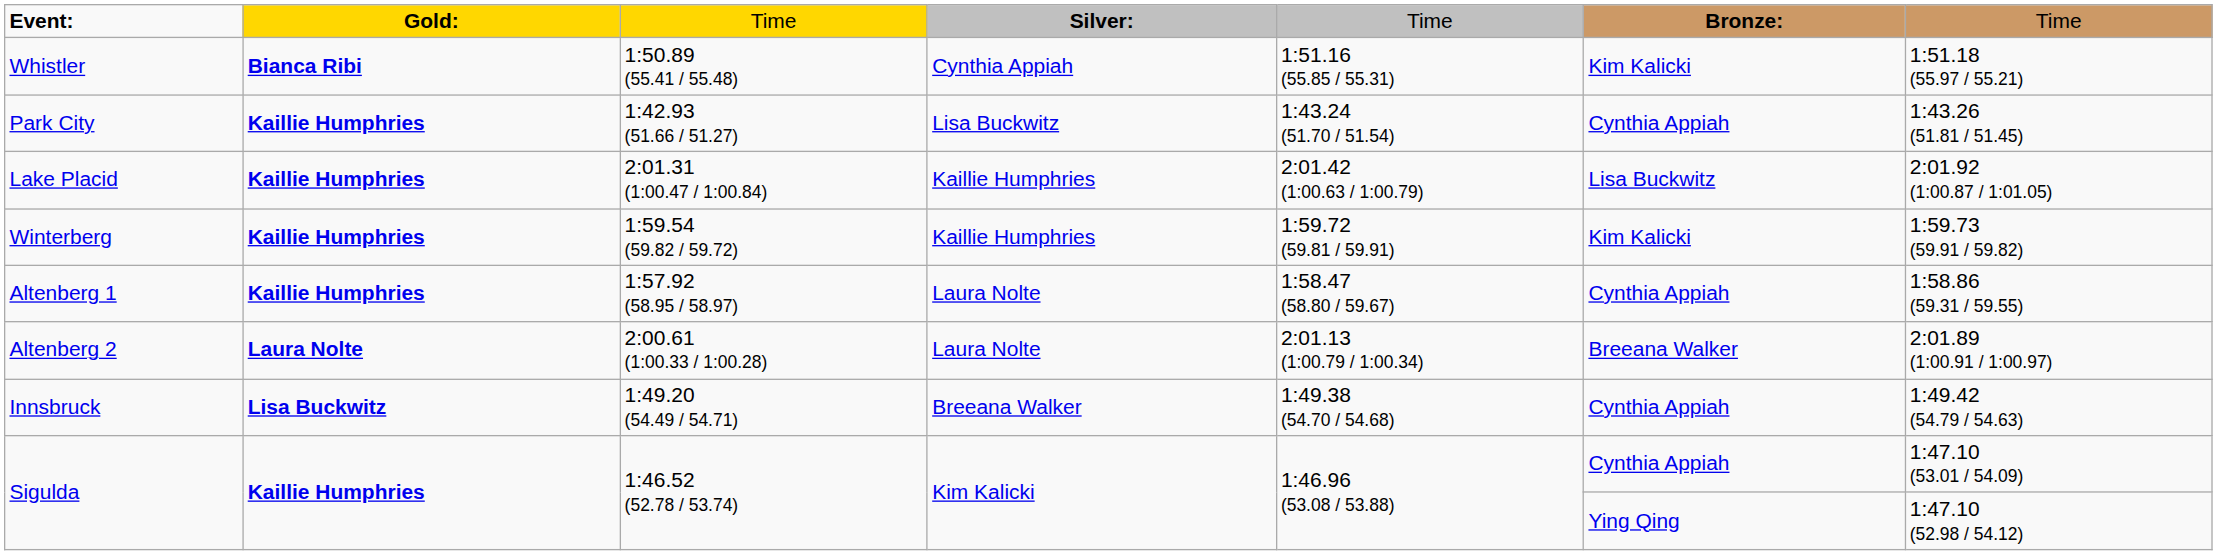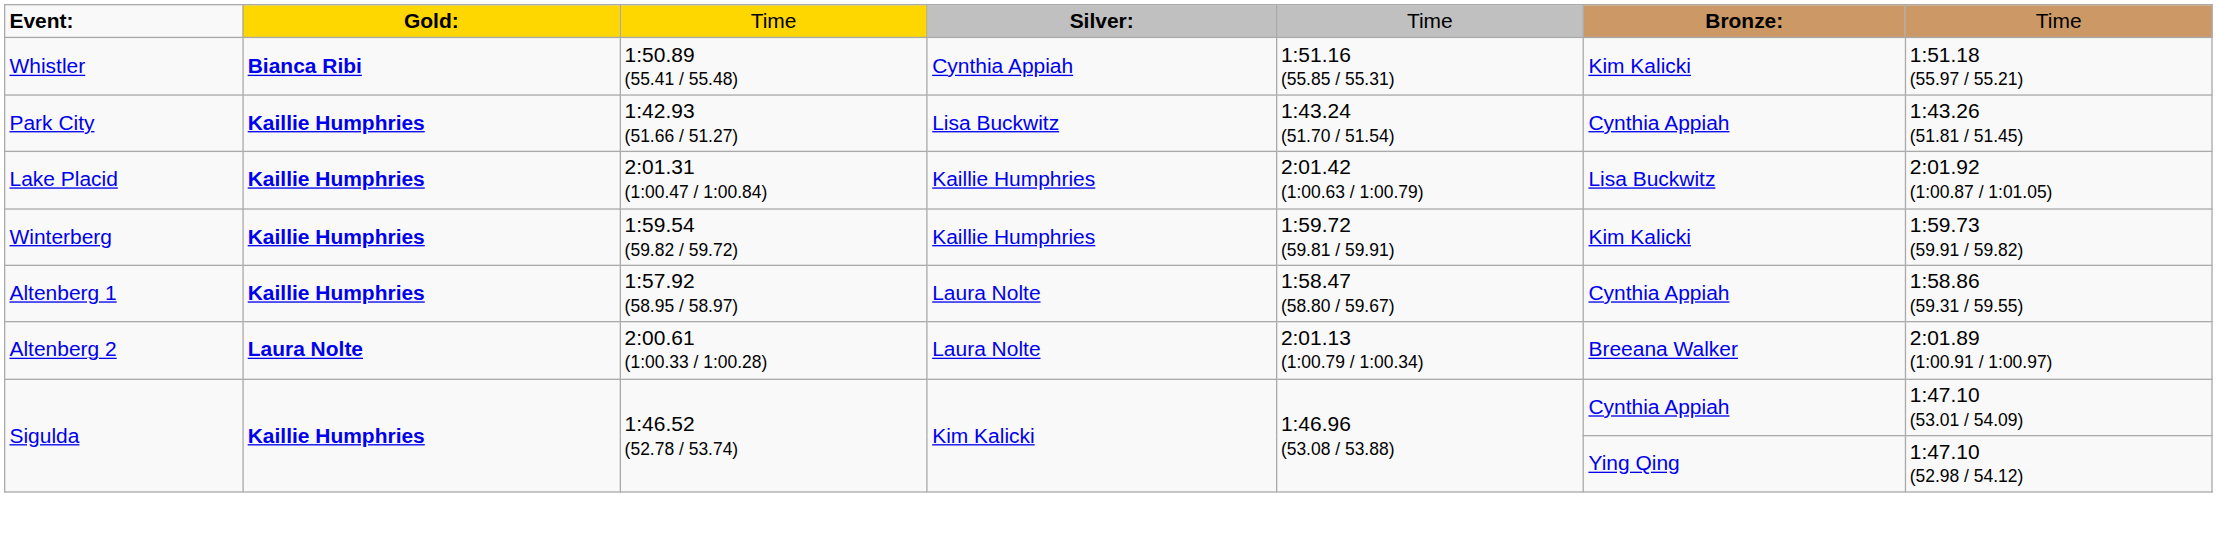- row: Innsbruck | Lisa Buckwitz | 1:49.20 (54.49 / 54.71) | Breeana Walker | 1:49.38 (54.70 / 54.68) | Cynthia Appiah | 1:49.42 (54.79 / 54.63)
